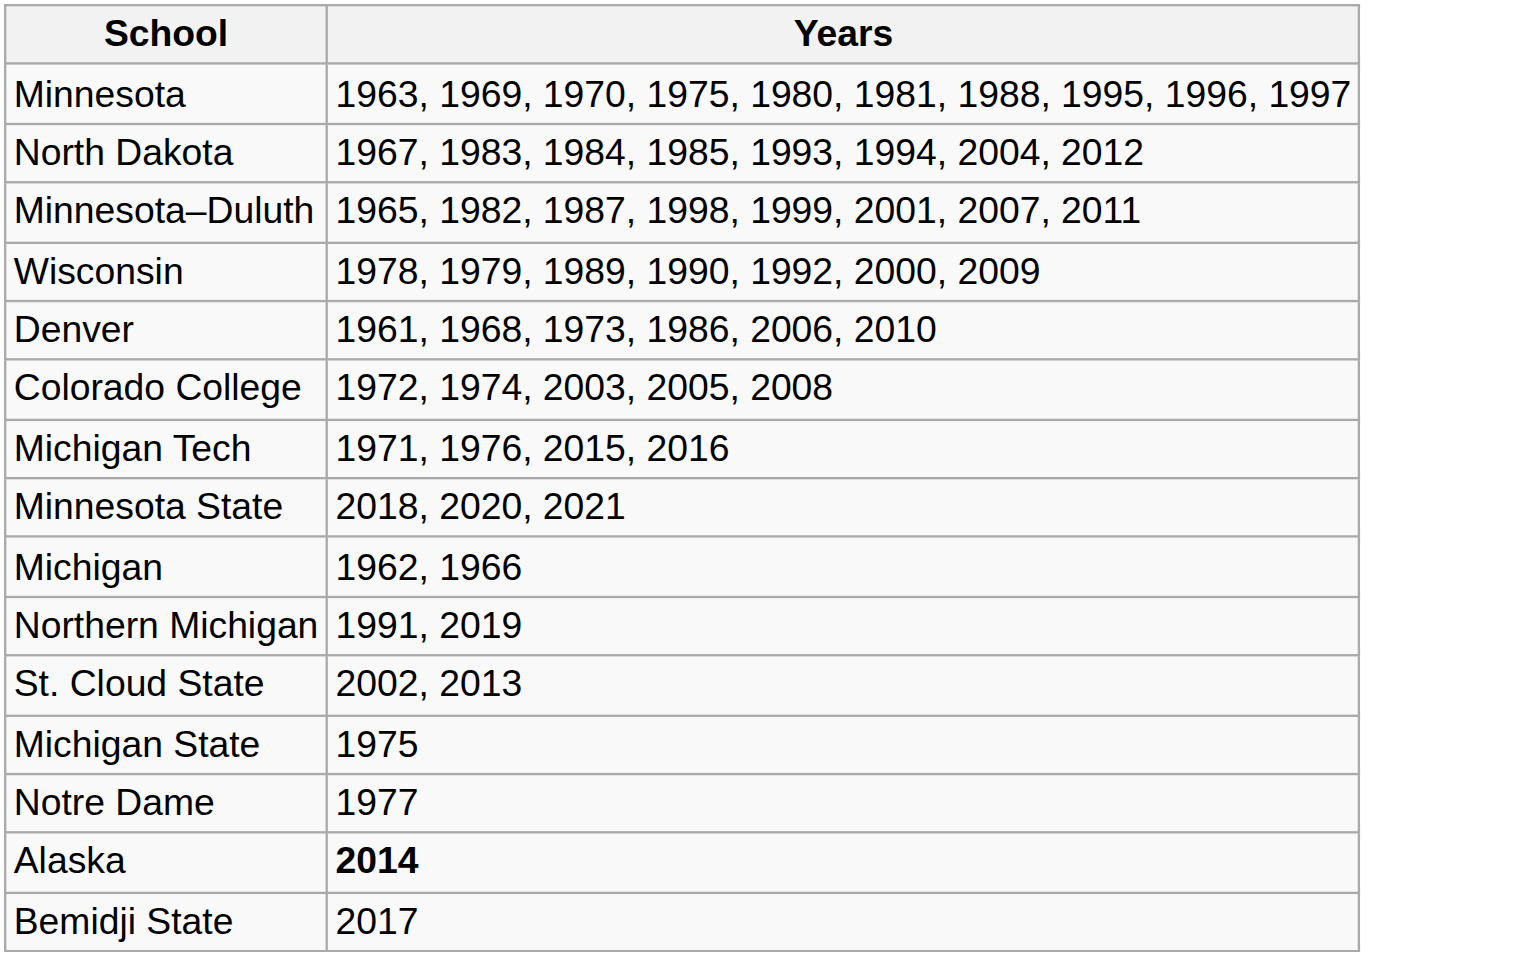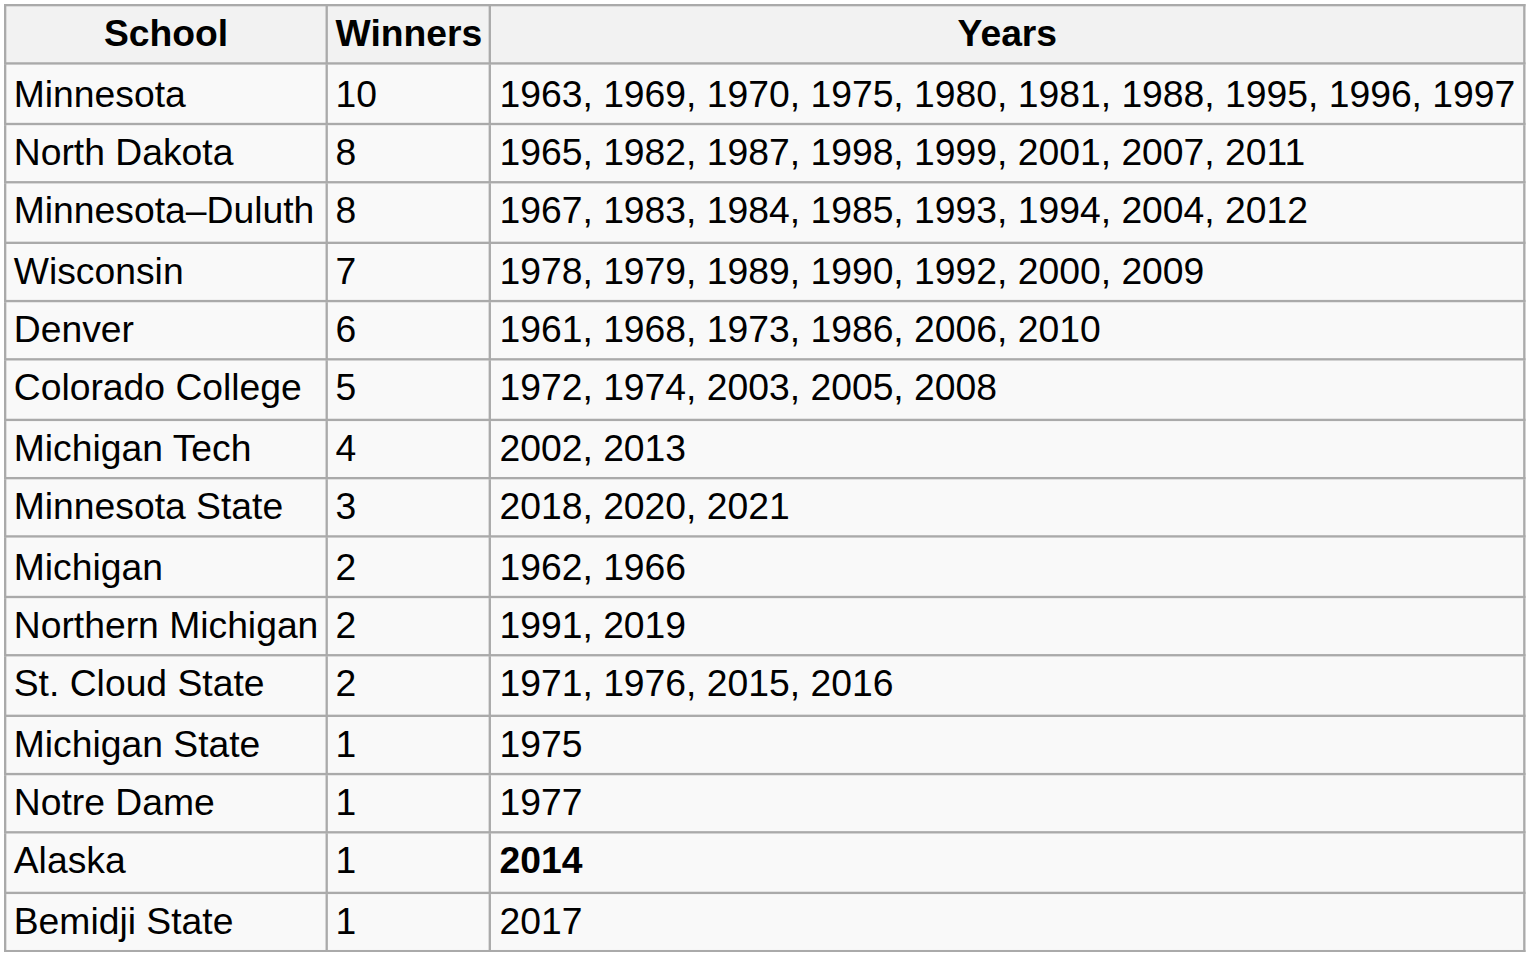+ column: Winners | 10 | 8 | 8 | 7 | 6 | 5 | 4 | 3 | 2 | 2 | 2 | 1 | 1 | 1 | 1
North Dakota | Years: 1967, 1983, 1984, 1985, 1993, 1994, 2004, 2012 -> 1965, 1982, 1987, 1998, 1999, 2001, 2007, 2011
Minnesota–Duluth | Years: 1965, 1982, 1987, 1998, 1999, 2001, 2007, 2011 -> 1967, 1983, 1984, 1985, 1993, 1994, 2004, 2012
Michigan Tech | Years: 1971, 1976, 2015, 2016 -> 2002, 2013
St. Cloud State | Years: 2002, 2013 -> 1971, 1976, 2015, 2016
